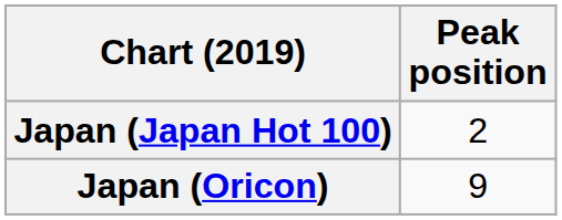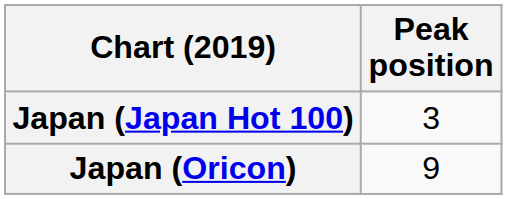Japan (Japan Hot 100) | Peak position: 2 -> 3
